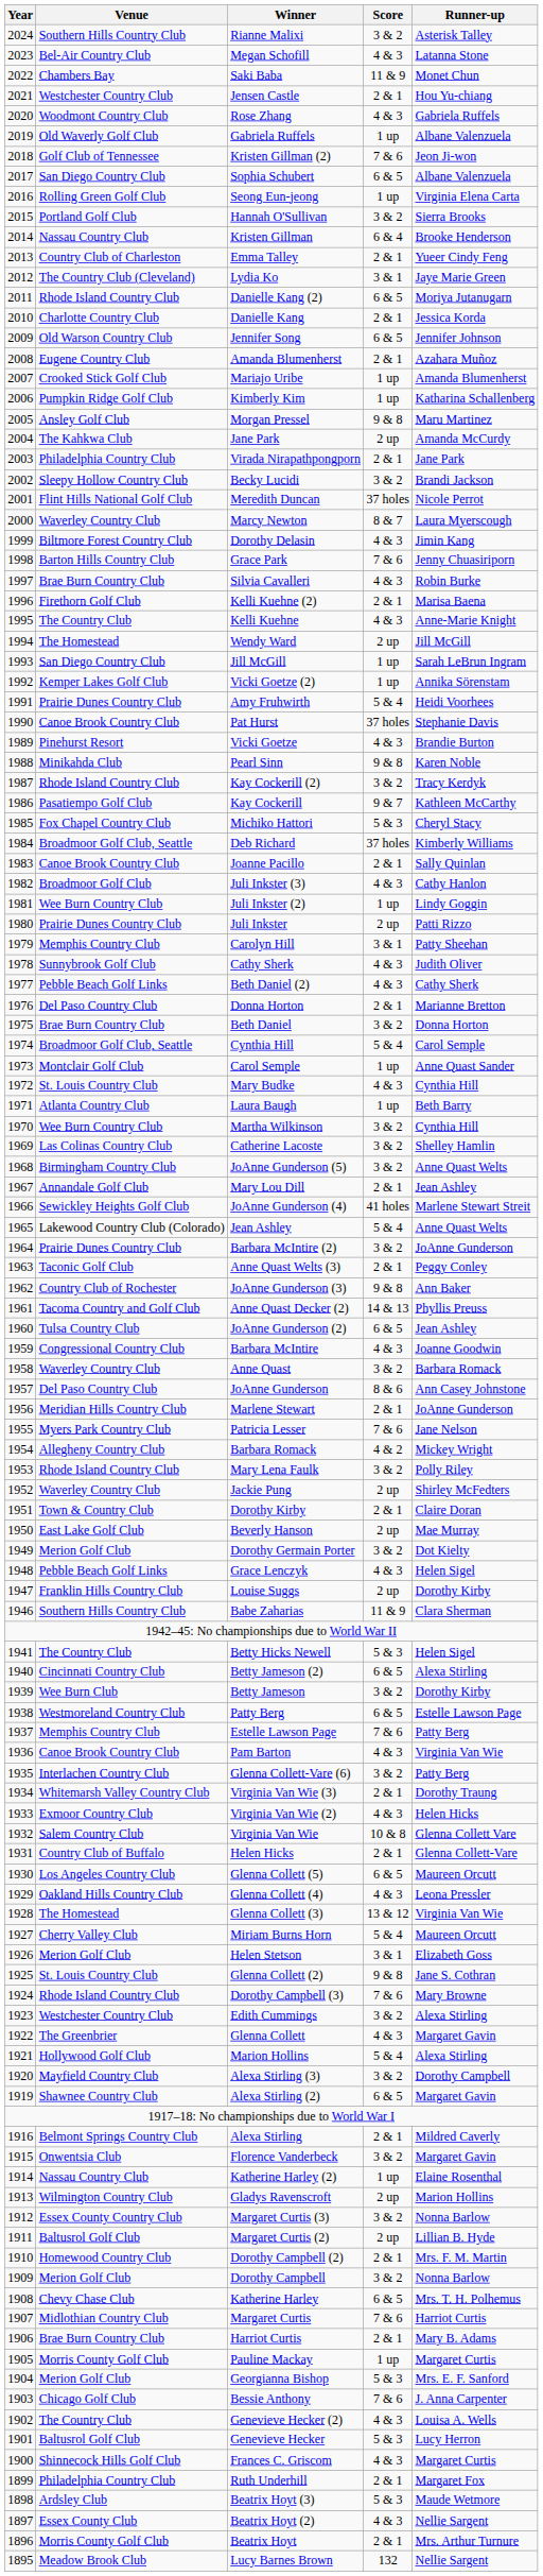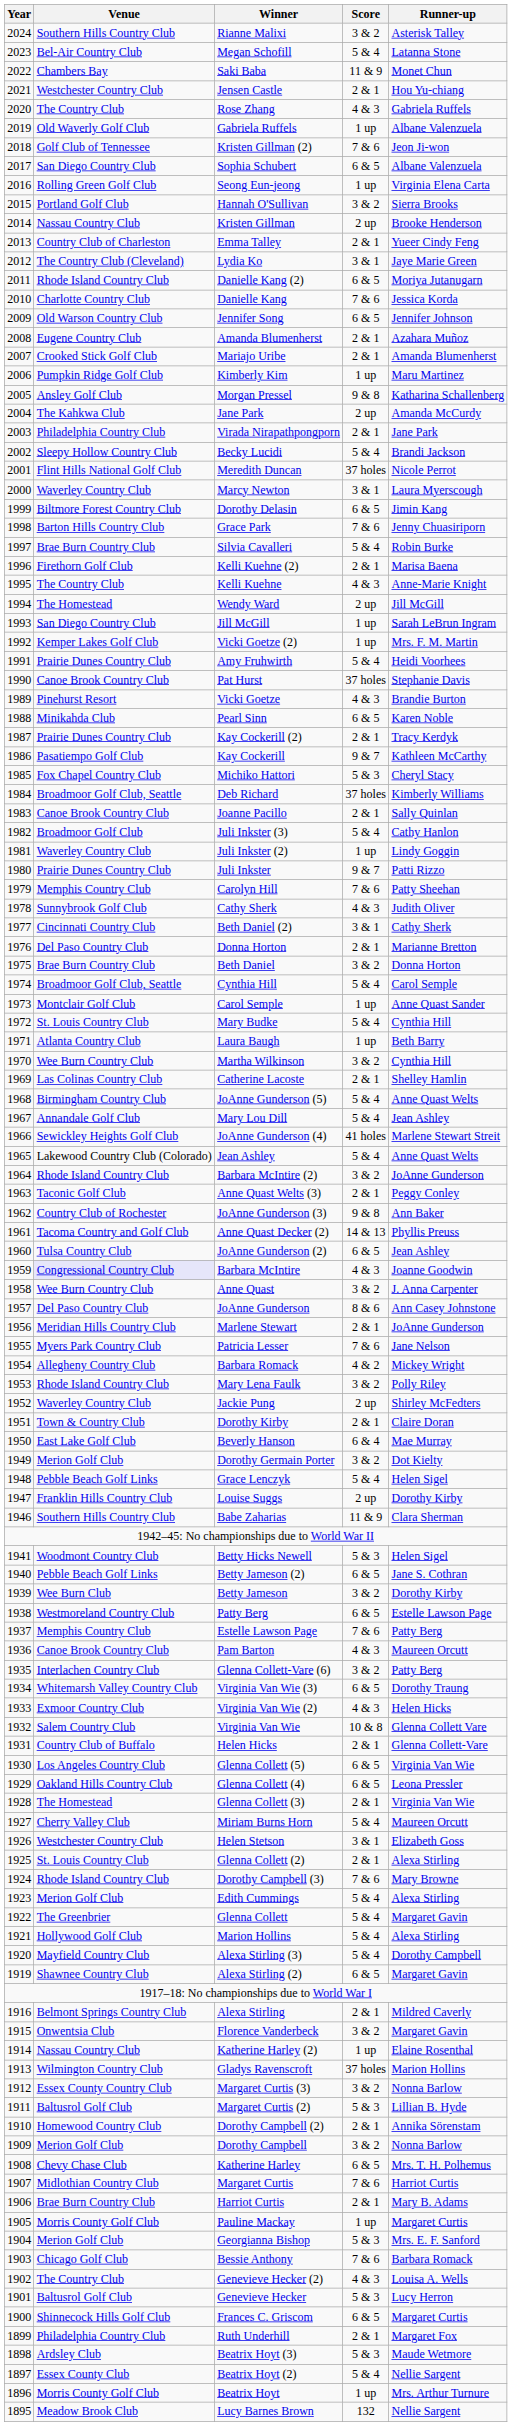Megan Schofill | Score: 4 & 3 -> 5 & 4
Rose Zhang | Venue: Woodmont Country Club -> The Country Club
Kristen Gillman | Score: 6 & 4 -> 2 up
Danielle Kang | Score: 2 & 1 -> 7 & 6
Mariajo Uribe | Score: 1 up -> 2 & 1
Kimberly Kim | Runner-up: Katharina Schallenberg -> Maru Martinez
Morgan Pressel | Runner-up: Maru Martinez -> Katharina Schallenberg
Becky Lucidi | Score: 3 & 2 -> 5 & 4
Marcy Newton | Score: 8 & 7 -> 3 & 1
Dorothy Delasin | Score: 4 & 3 -> 6 & 5
Silvia Cavalleri | Score: 4 & 3 -> 5 & 4
Vicki Goetze (2) | Runner-up: Annika Sörenstam -> Mrs. F. M. Martin
Pearl Sinn | Score: 9 & 8 -> 6 & 5
Kay Cockerill (2) | Venue: Rhode Island Country Club -> Prairie Dunes Country Club
Kay Cockerill (2) | Score: 3 & 2 -> 2 & 1
Juli Inkster (3) | Score: 4 & 3 -> 5 & 4
Juli Inkster (2) | Venue: Wee Burn Country Club -> Waverley Country Club
Juli Inkster | Score: 2 up -> 9 & 7
Carolyn Hill | Score: 3 & 1 -> 7 & 6
Beth Daniel (2) | Venue: Pebble Beach Golf Links -> Cincinnati Country Club
Beth Daniel (2) | Score: 4 & 3 -> 3 & 1
Mary Budke | Score: 4 & 3 -> 5 & 4
Catherine Lacoste | Score: 3 & 2 -> 2 & 1
JoAnne Gunderson (5) | Score: 3 & 2 -> 5 & 4
Mary Lou Dill | Score: 2 & 1 -> 5 & 4
Barbara McIntire (2) | Venue: Prairie Dunes Country Club -> Rhode Island Country Club
Barbara McIntire | Venue: no background -> lavender background
Anne Quast | Venue: Waverley Country Club -> Wee Burn Country Club
Anne Quast | Runner-up: Barbara Romack -> J. Anna Carpenter
Beverly Hanson | Score: 2 up -> 6 & 4
Grace Lenczyk | Score: 4 & 3 -> 5 & 4
Betty Hicks Newell | Venue: The Country Club -> Woodmont Country Club
Betty Jameson (2) | Venue: Cincinnati Country Club -> Pebble Beach Golf Links
Betty Jameson (2) | Runner-up: Alexa Stirling -> Jane S. Cothran
Pam Barton | Runner-up: Virginia Van Wie -> Maureen Orcutt
Virginia Van Wie (3) | Score: 2 & 1 -> 6 & 5
Glenna Collett (5) | Runner-up: Maureen Orcutt -> Virginia Van Wie
Glenna Collett (4) | Score: 4 & 3 -> 6 & 5
Glenna Collett (3) | Score: 13 & 12 -> 2 & 1
Helen Stetson | Venue: Merion Golf Club -> Westchester Country Club
Glenna Collett (2) | Score: 9 & 8 -> 2 & 1
Glenna Collett (2) | Runner-up: Jane S. Cothran -> Alexa Stirling
Edith Cummings | Venue: Westchester Country Club -> Merion Golf Club
Edith Cummings | Score: 3 & 2 -> 5 & 4
Glenna Collett | Score: 4 & 3 -> 5 & 4
Alexa Stirling (3) | Score: 3 & 2 -> 5 & 4
Gladys Ravenscroft | Score: 2 up -> 37 holes
Margaret Curtis (2) | Score: 2 up -> 5 & 3
Dorothy Campbell (2) | Runner-up: Mrs. F. M. Martin -> Annika Sörenstam
Bessie Anthony | Runner-up: J. Anna Carpenter -> Barbara Romack
Frances C. Griscom | Score: 4 & 3 -> 6 & 5
Beatrix Hoyt (2) | Score: 4 & 3 -> 5 & 4
Beatrix Hoyt | Score: 2 & 1 -> 1 up
